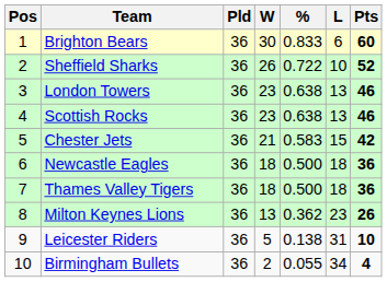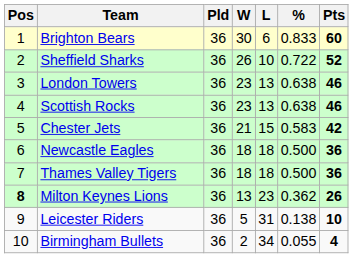columns swapped: L <-> %
Milton Keynes Lions | Pos: normal -> bold
